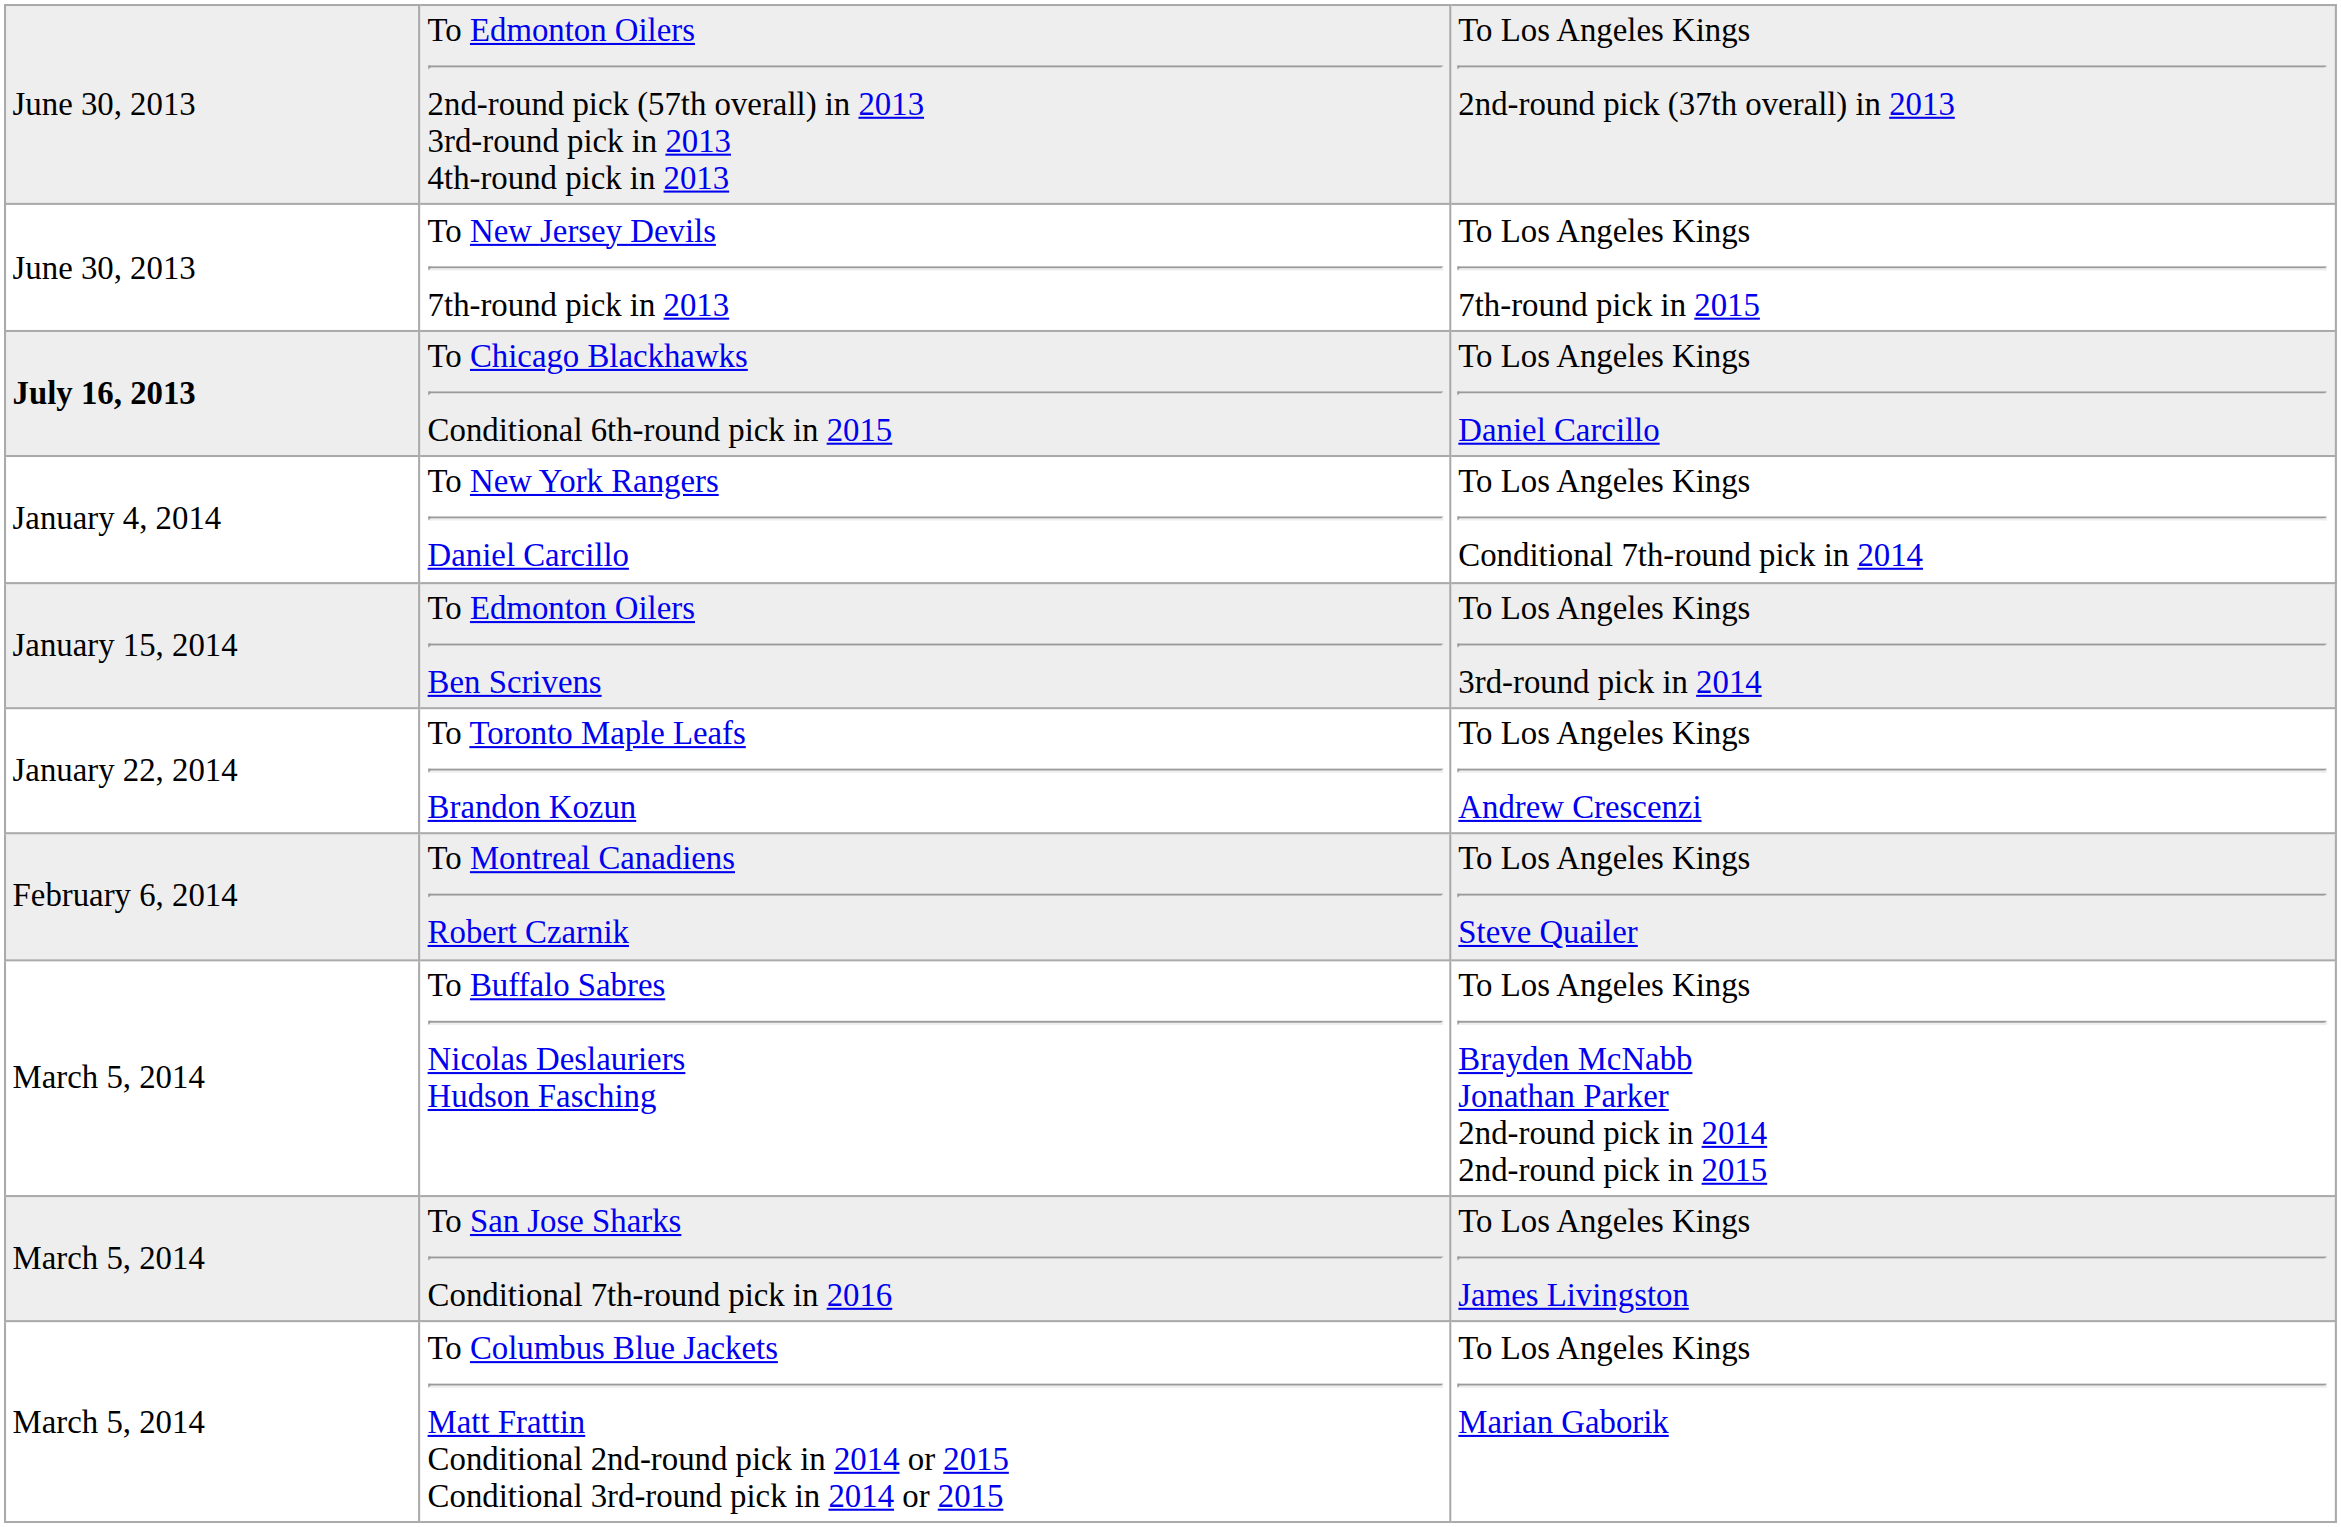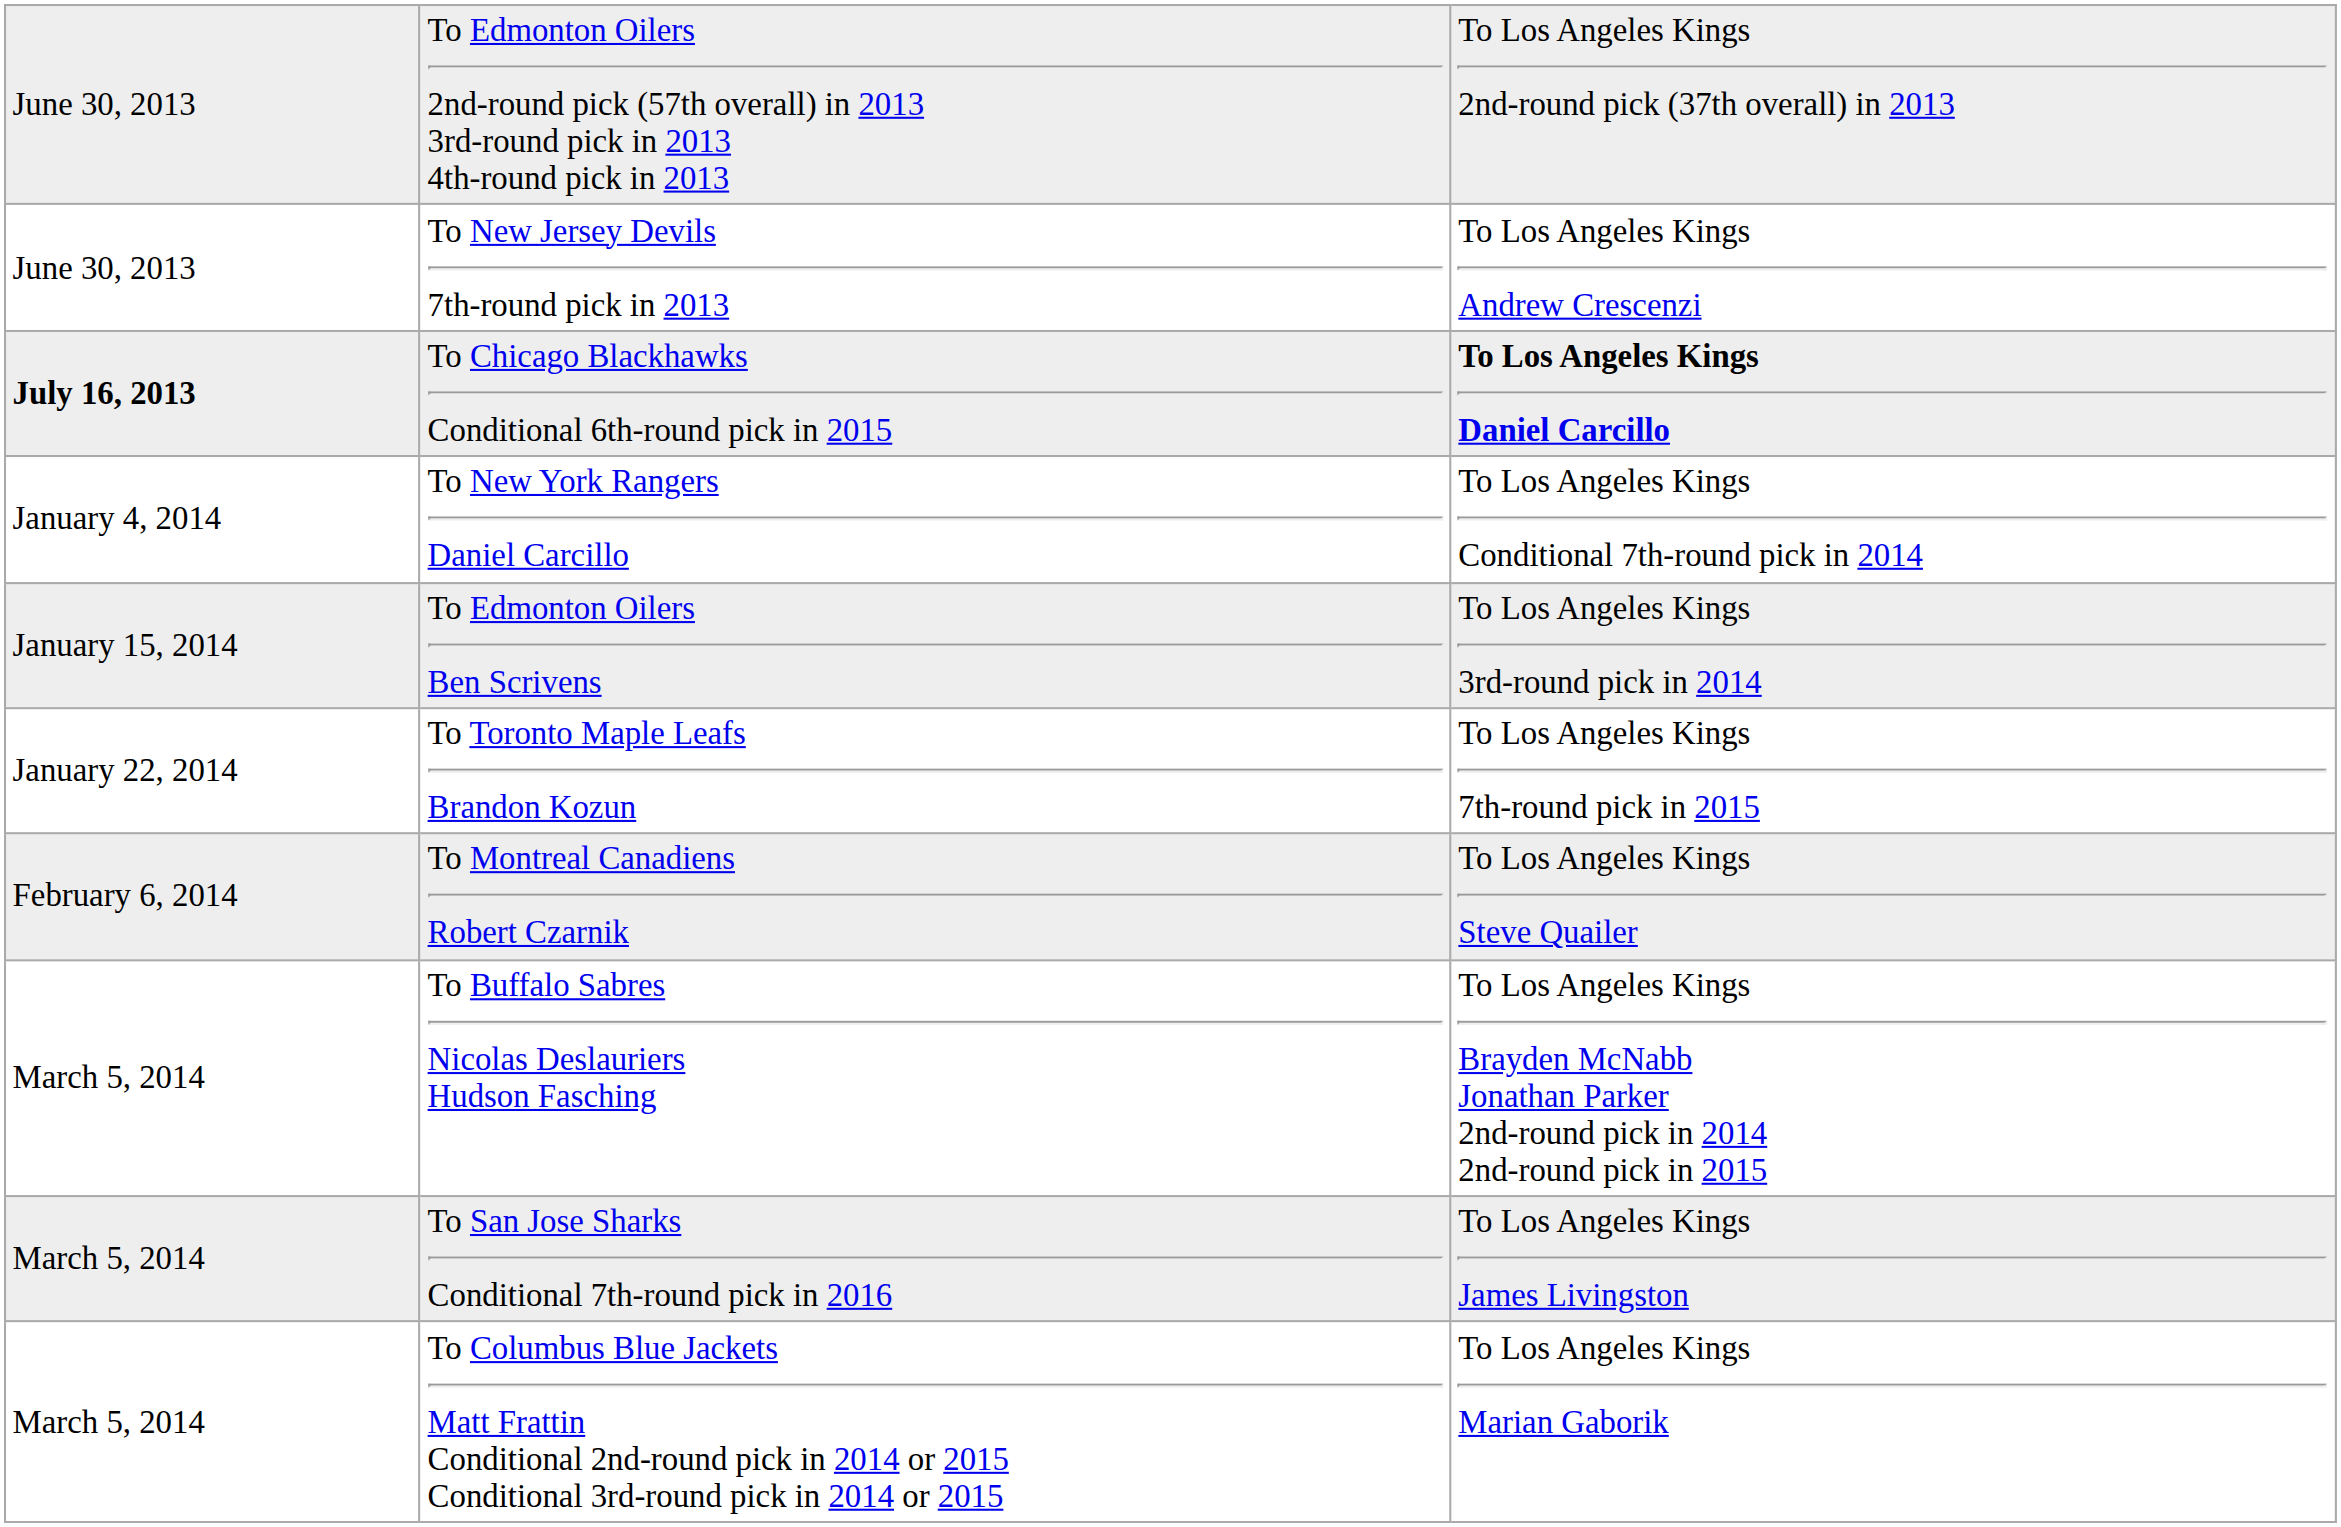To New Jersey Devils 7th-round pick in 2013 | column 3: To Los Angeles Kings 7th-round pick in 2015 -> To Los Angeles Kings Andrew Crescenzi
To Chicago Blackhawks Conditional 6th-round pick in 2015 | column 3: normal -> bold
To Toronto Maple Leafs Brandon Kozun | column 3: To Los Angeles Kings Andrew Crescenzi -> To Los Angeles Kings 7th-round pick in 2015
